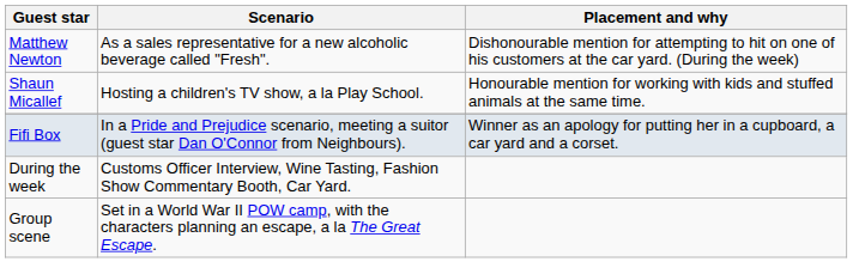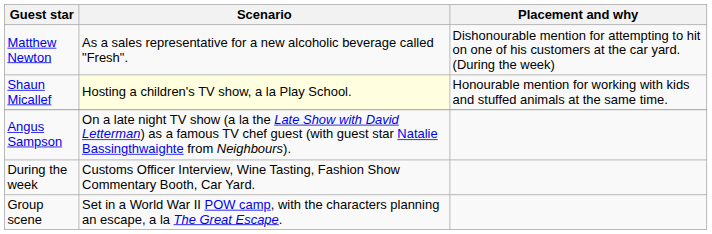Shaun Micallef | Scenario: no background -> lightyellow background
- row: Fifi Box | In a Pride and Prejudice scenario, meeting a suitor (guest star Dan O'Connor from Neighbours). | Winner as an apology for putting her in a cupboard, a car yard and a corset.
+ row: Angus Sampson | On a late night TV show (a la the Late Show with David Letterman) as a famous TV chef guest (with guest star Natalie Bassingthwaighte from Neighbours).
